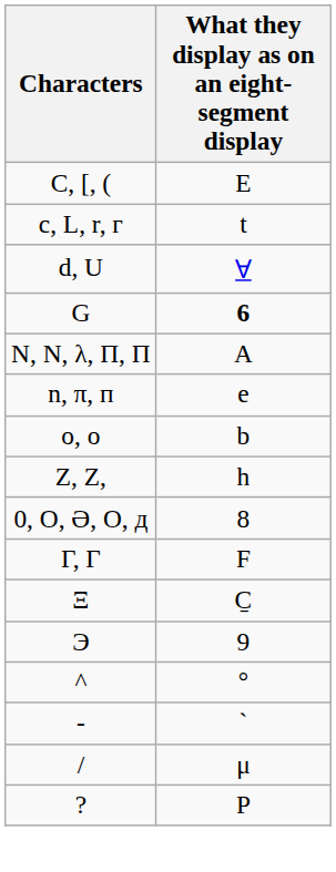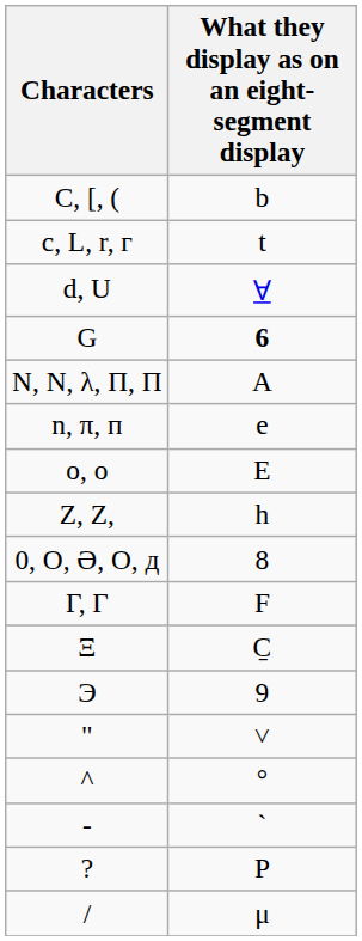C, [, ( | What they display as on an eight-segment display: E -> b
o, ο | What they display as on an eight-segment display: b -> E
+ row: " | ˅
rows swapped: / <-> ?
